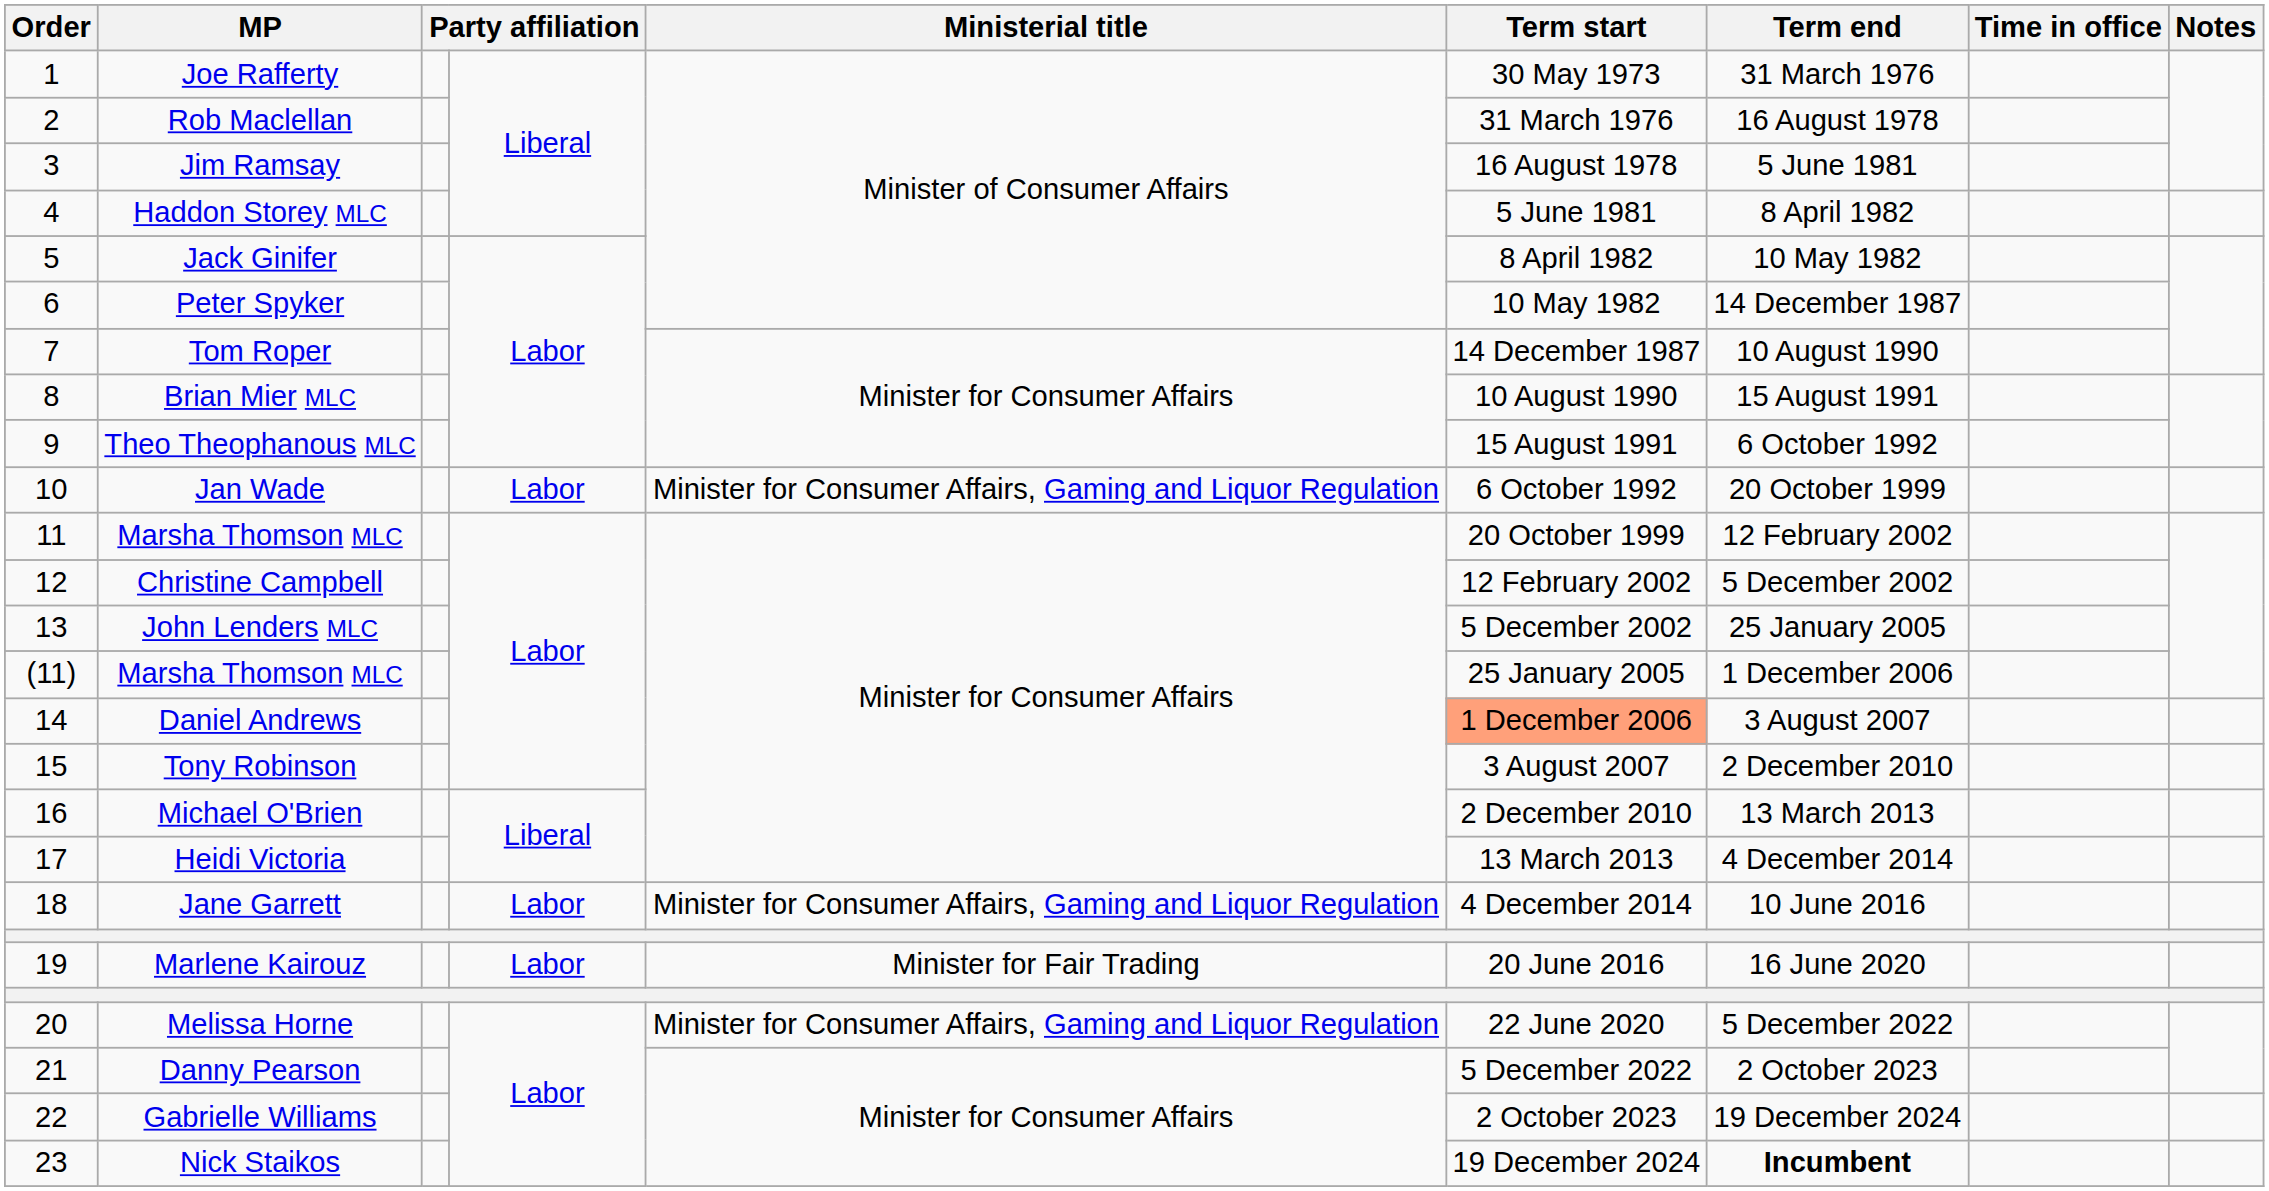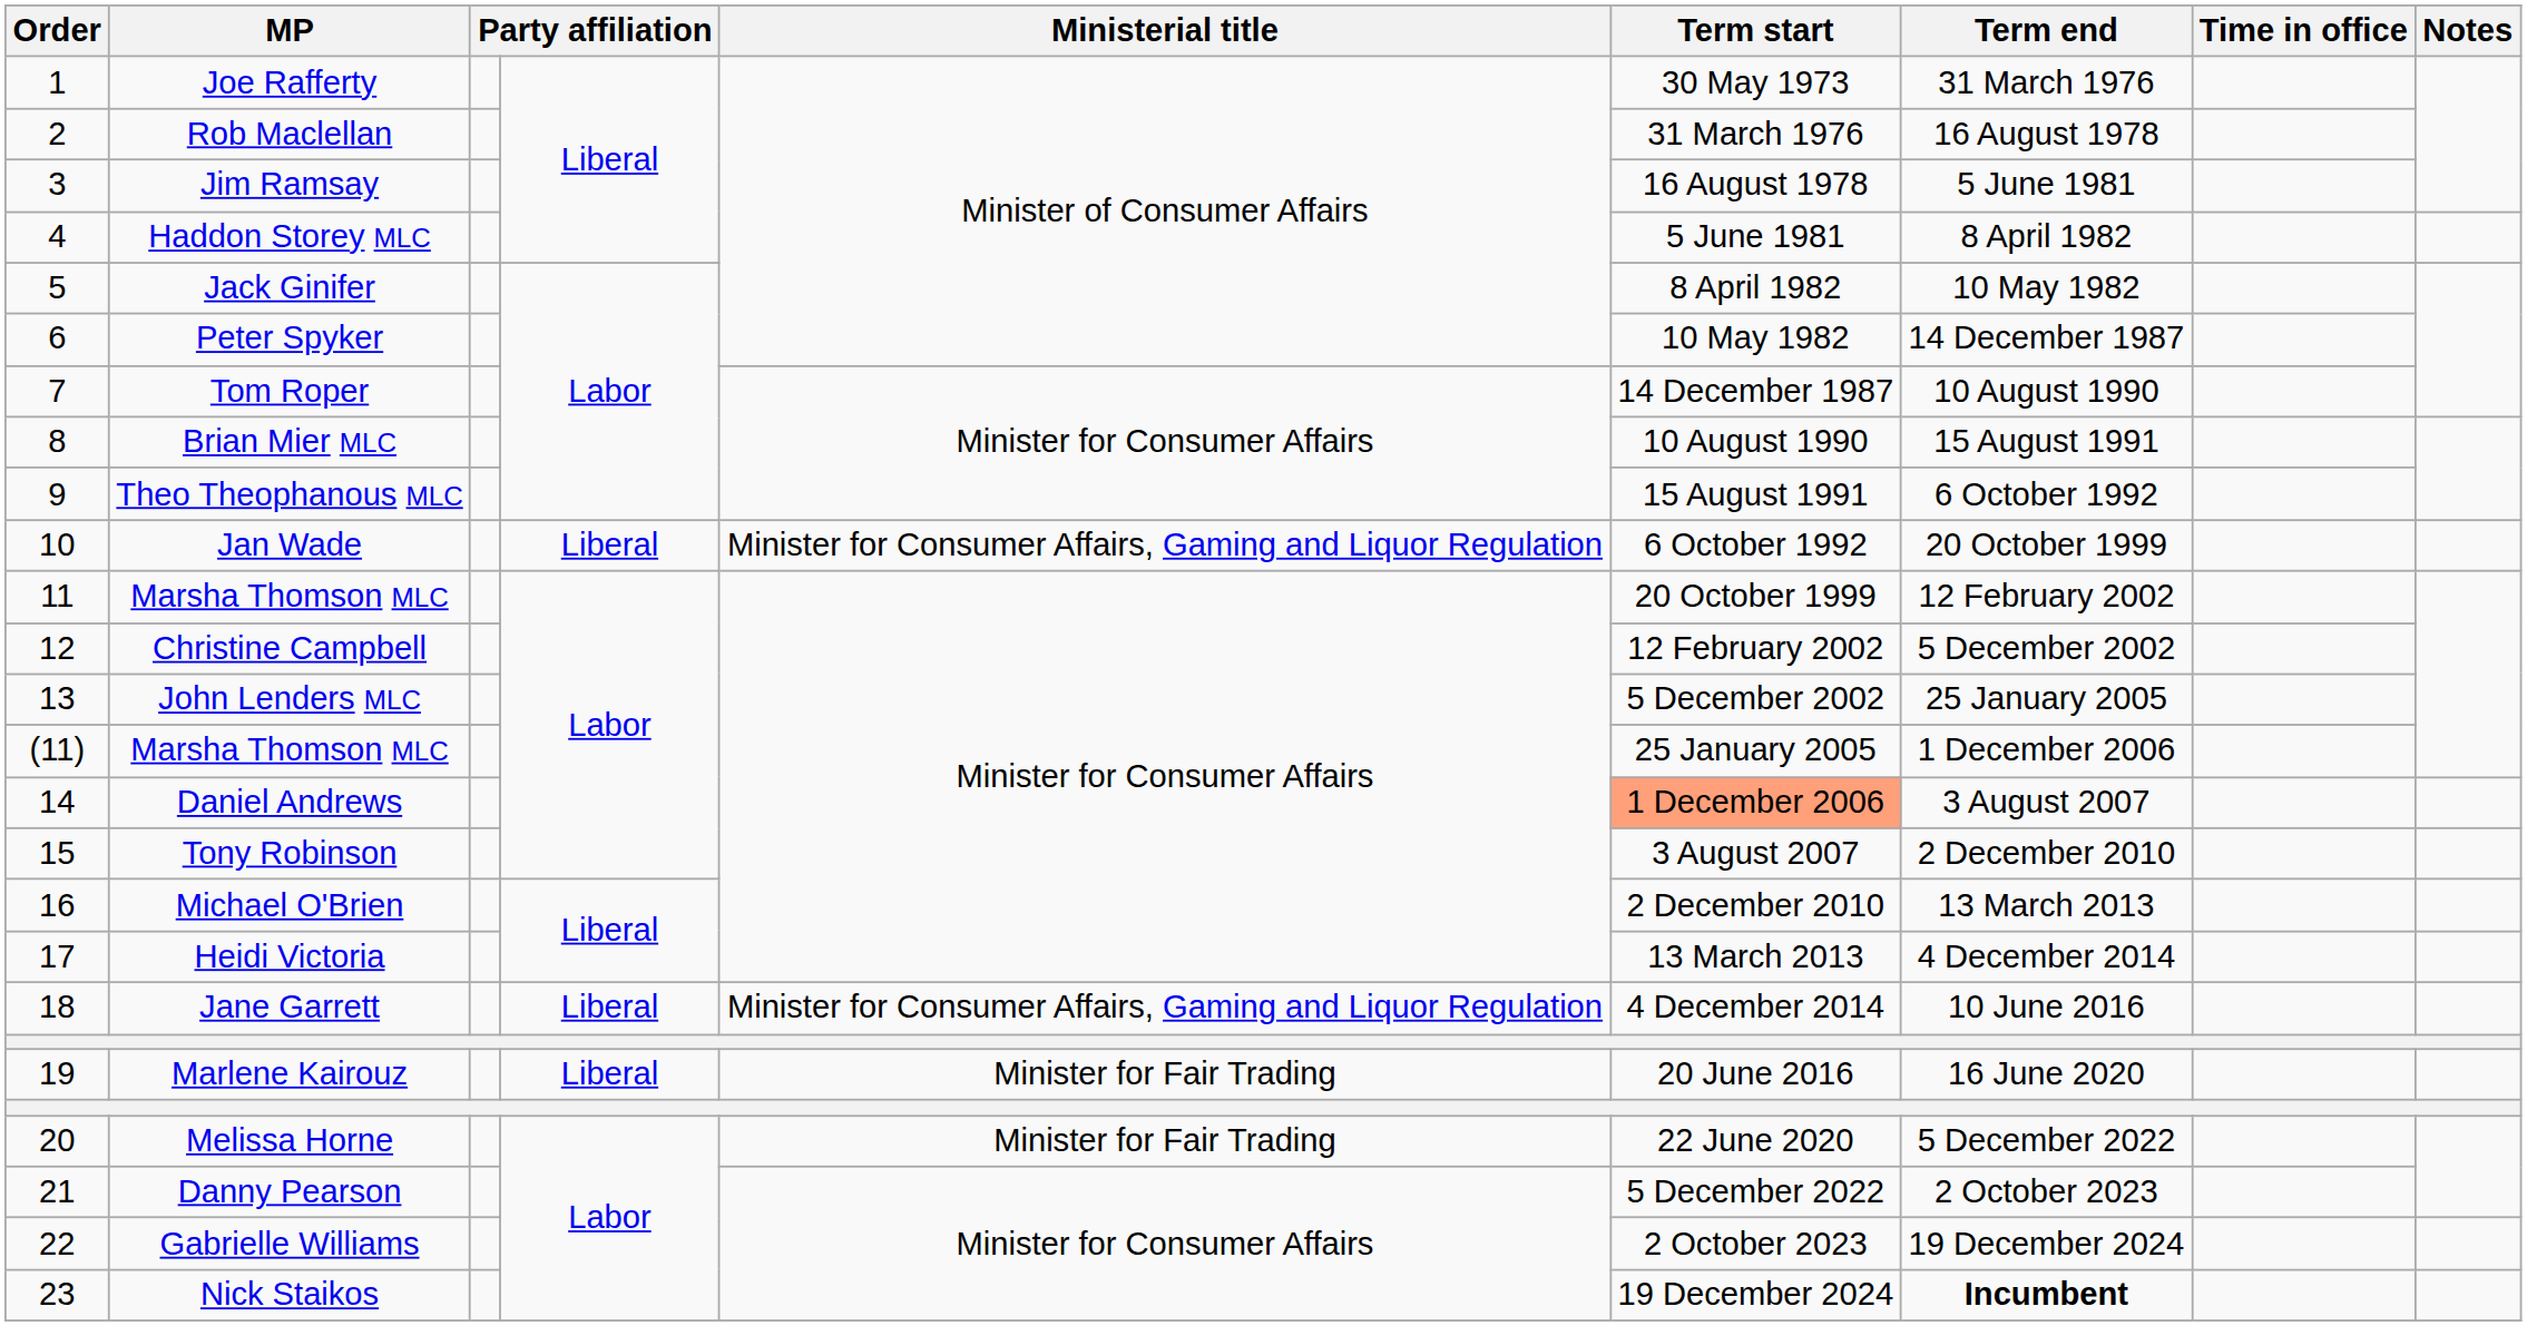Jan Wade | column 4: Labor -> Liberal
Jane Garrett | column 4: Labor -> Liberal
Marlene Kairouz | column 4: Labor -> Liberal
Melissa Horne | Ministerial title: Minister for Consumer Affairs, Gaming and Liquor Regulation -> Minister for Fair Trading
